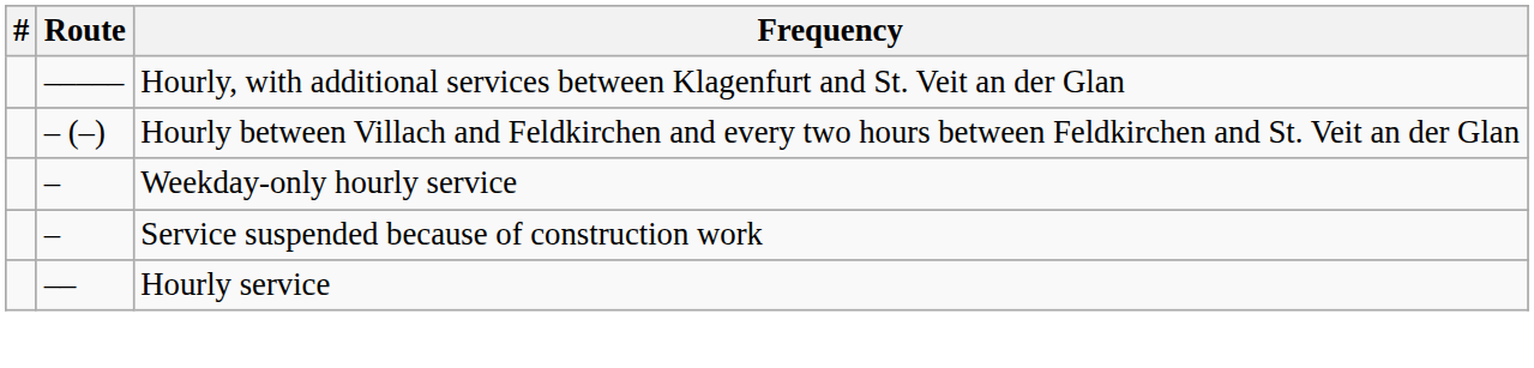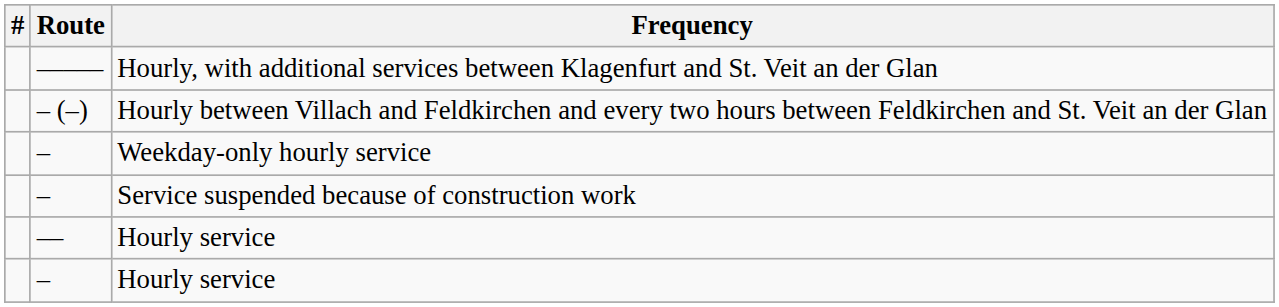+ row: – | Hourly service
